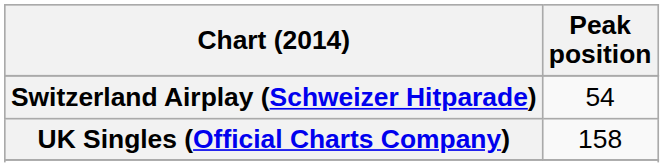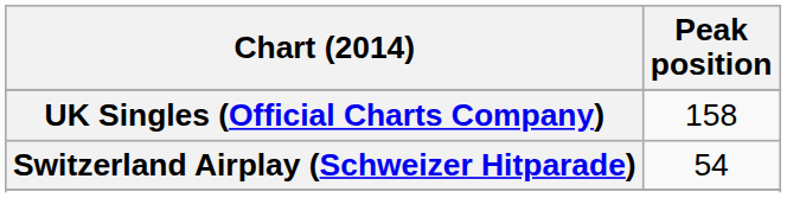rows swapped: Switzerland Airplay (Schweizer Hitparade) <-> UK Singles (Official Charts Company)
